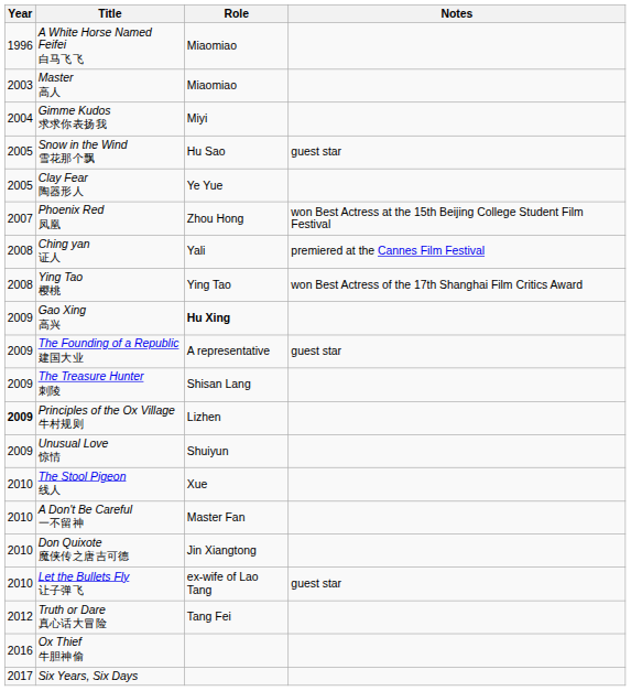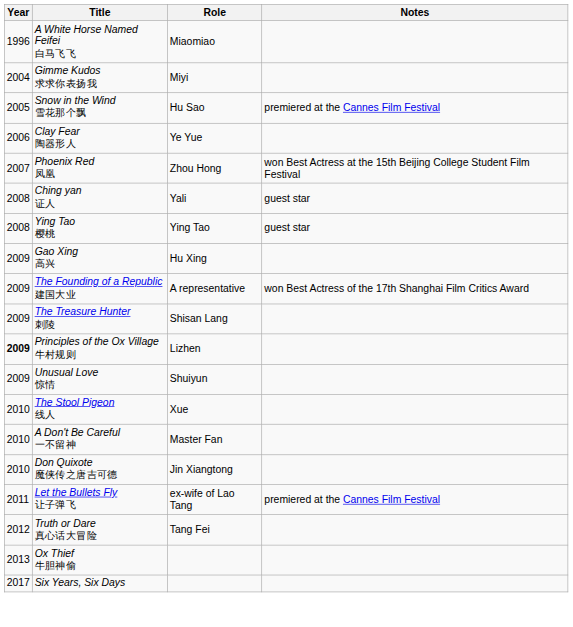- row: 2003 | Master 高人 | Miaomiao
Snow in the Wind 雪花那个飘 | Notes: guest star -> premiered at the Cannes Film Festival
Clay Fear 陶器形人 | Year: 2005 -> 2006
Ching yan 证人 | Notes: premiered at the Cannes Film Festival -> guest star
Ying Tao 樱桃 | Notes: won Best Actress of the 17th Shanghai Film Critics Award -> guest star
Gao Xing 高兴 | Role: bold -> normal
The Founding of a Republic 建国大业 | Notes: guest star -> won Best Actress of the 17th Shanghai Film Critics Award
Let the Bullets Fly 让子弹飞 | Year: 2010 -> 2011
Let the Bullets Fly 让子弹飞 | Notes: guest star -> premiered at the Cannes Film Festival
Ox Thief 牛胆神偷 | Year: 2016 -> 2013
